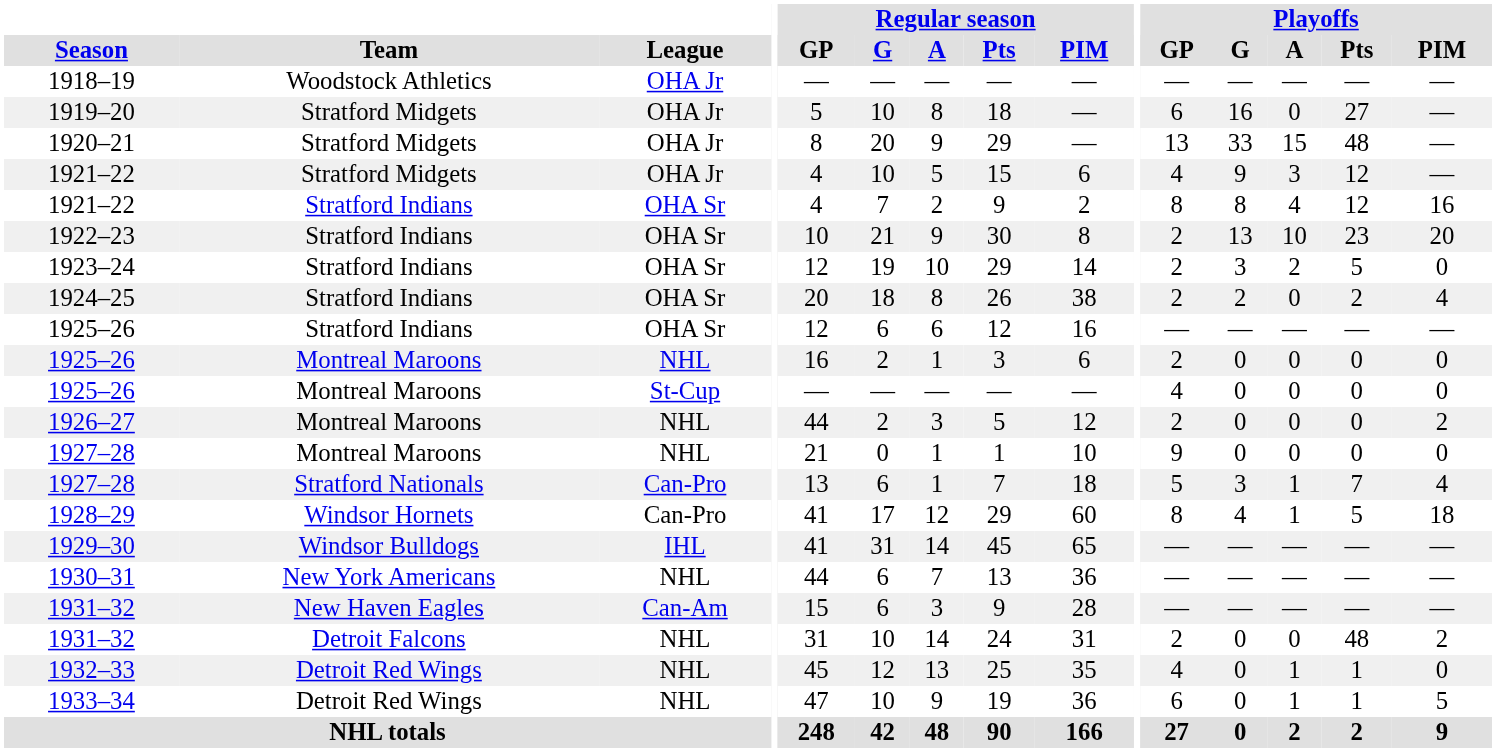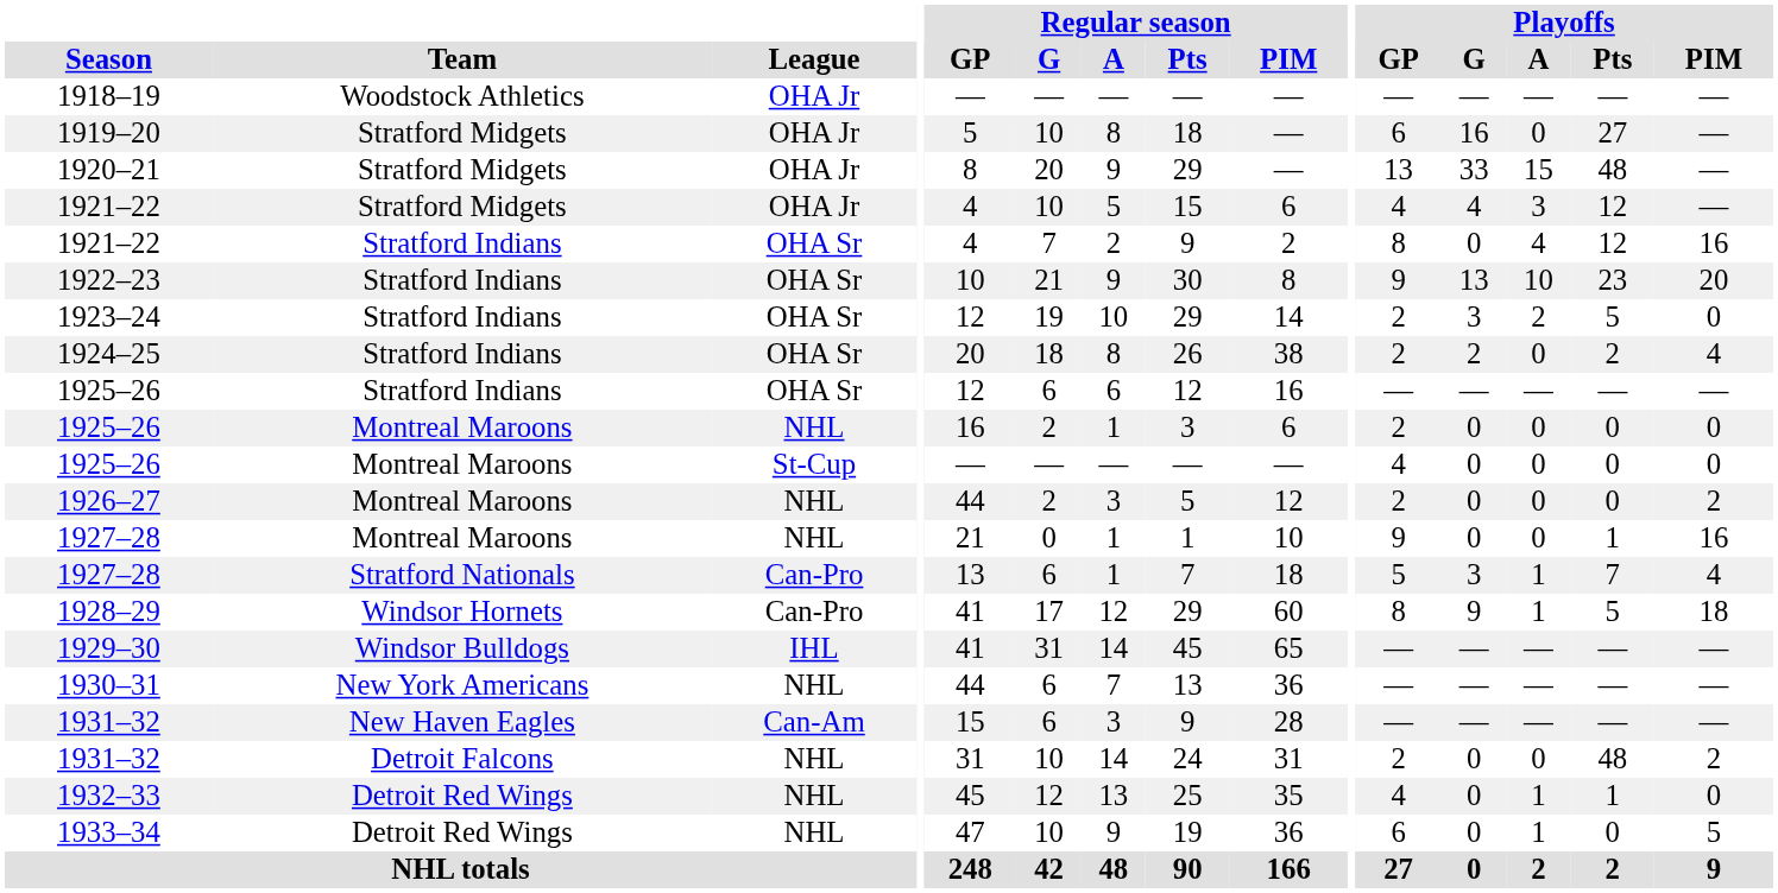1921–22 / OHA Jr | Playoffs / G: 9 -> 4
1921–22 / OHA Sr | Playoffs / G: 8 -> 0
1922–23 | Playoffs / GP: 2 -> 9
1927–28 / NHL | Playoffs / Pts: 0 -> 1
1927–28 / NHL | Playoffs / PIM: 0 -> 16
1928–29 | Playoffs / G: 4 -> 9
1933–34 | Playoffs / Pts: 1 -> 0
